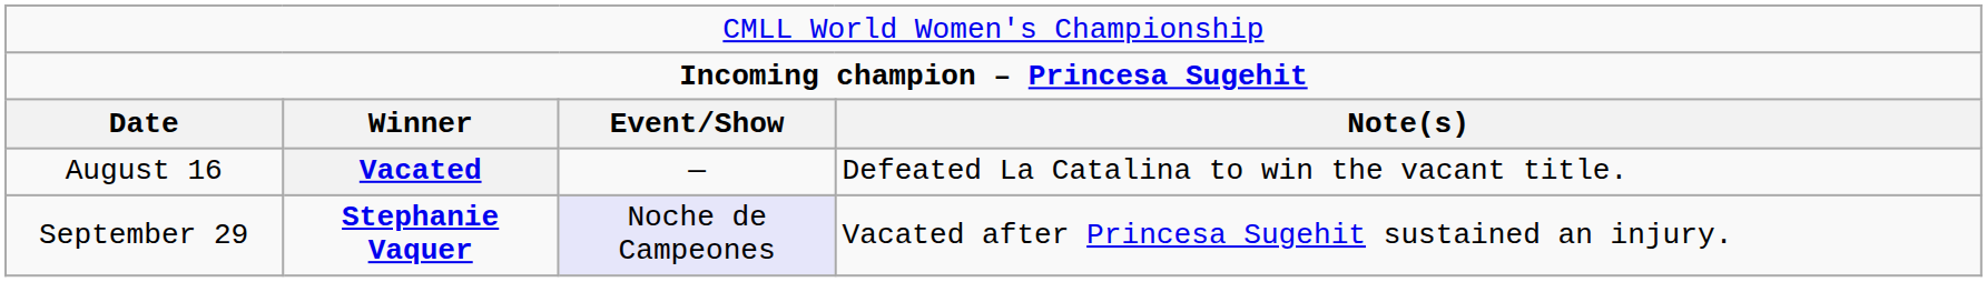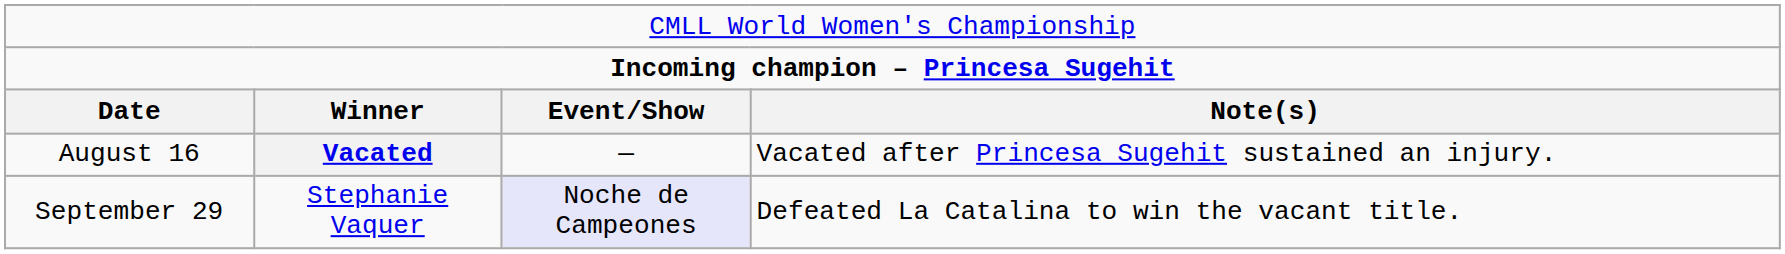August 16 | column 4: Defeated La Catalina to win the vacant title. -> Vacated after Princesa Sugehit sustained an injury.
September 29 | column 2: bold -> normal
September 29 | column 4: Vacated after Princesa Sugehit sustained an injury. -> Defeated La Catalina to win the vacant title.
